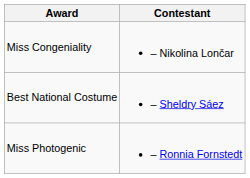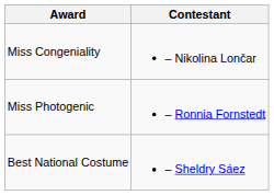rows swapped: Miss Photogenic <-> Best National Costume
